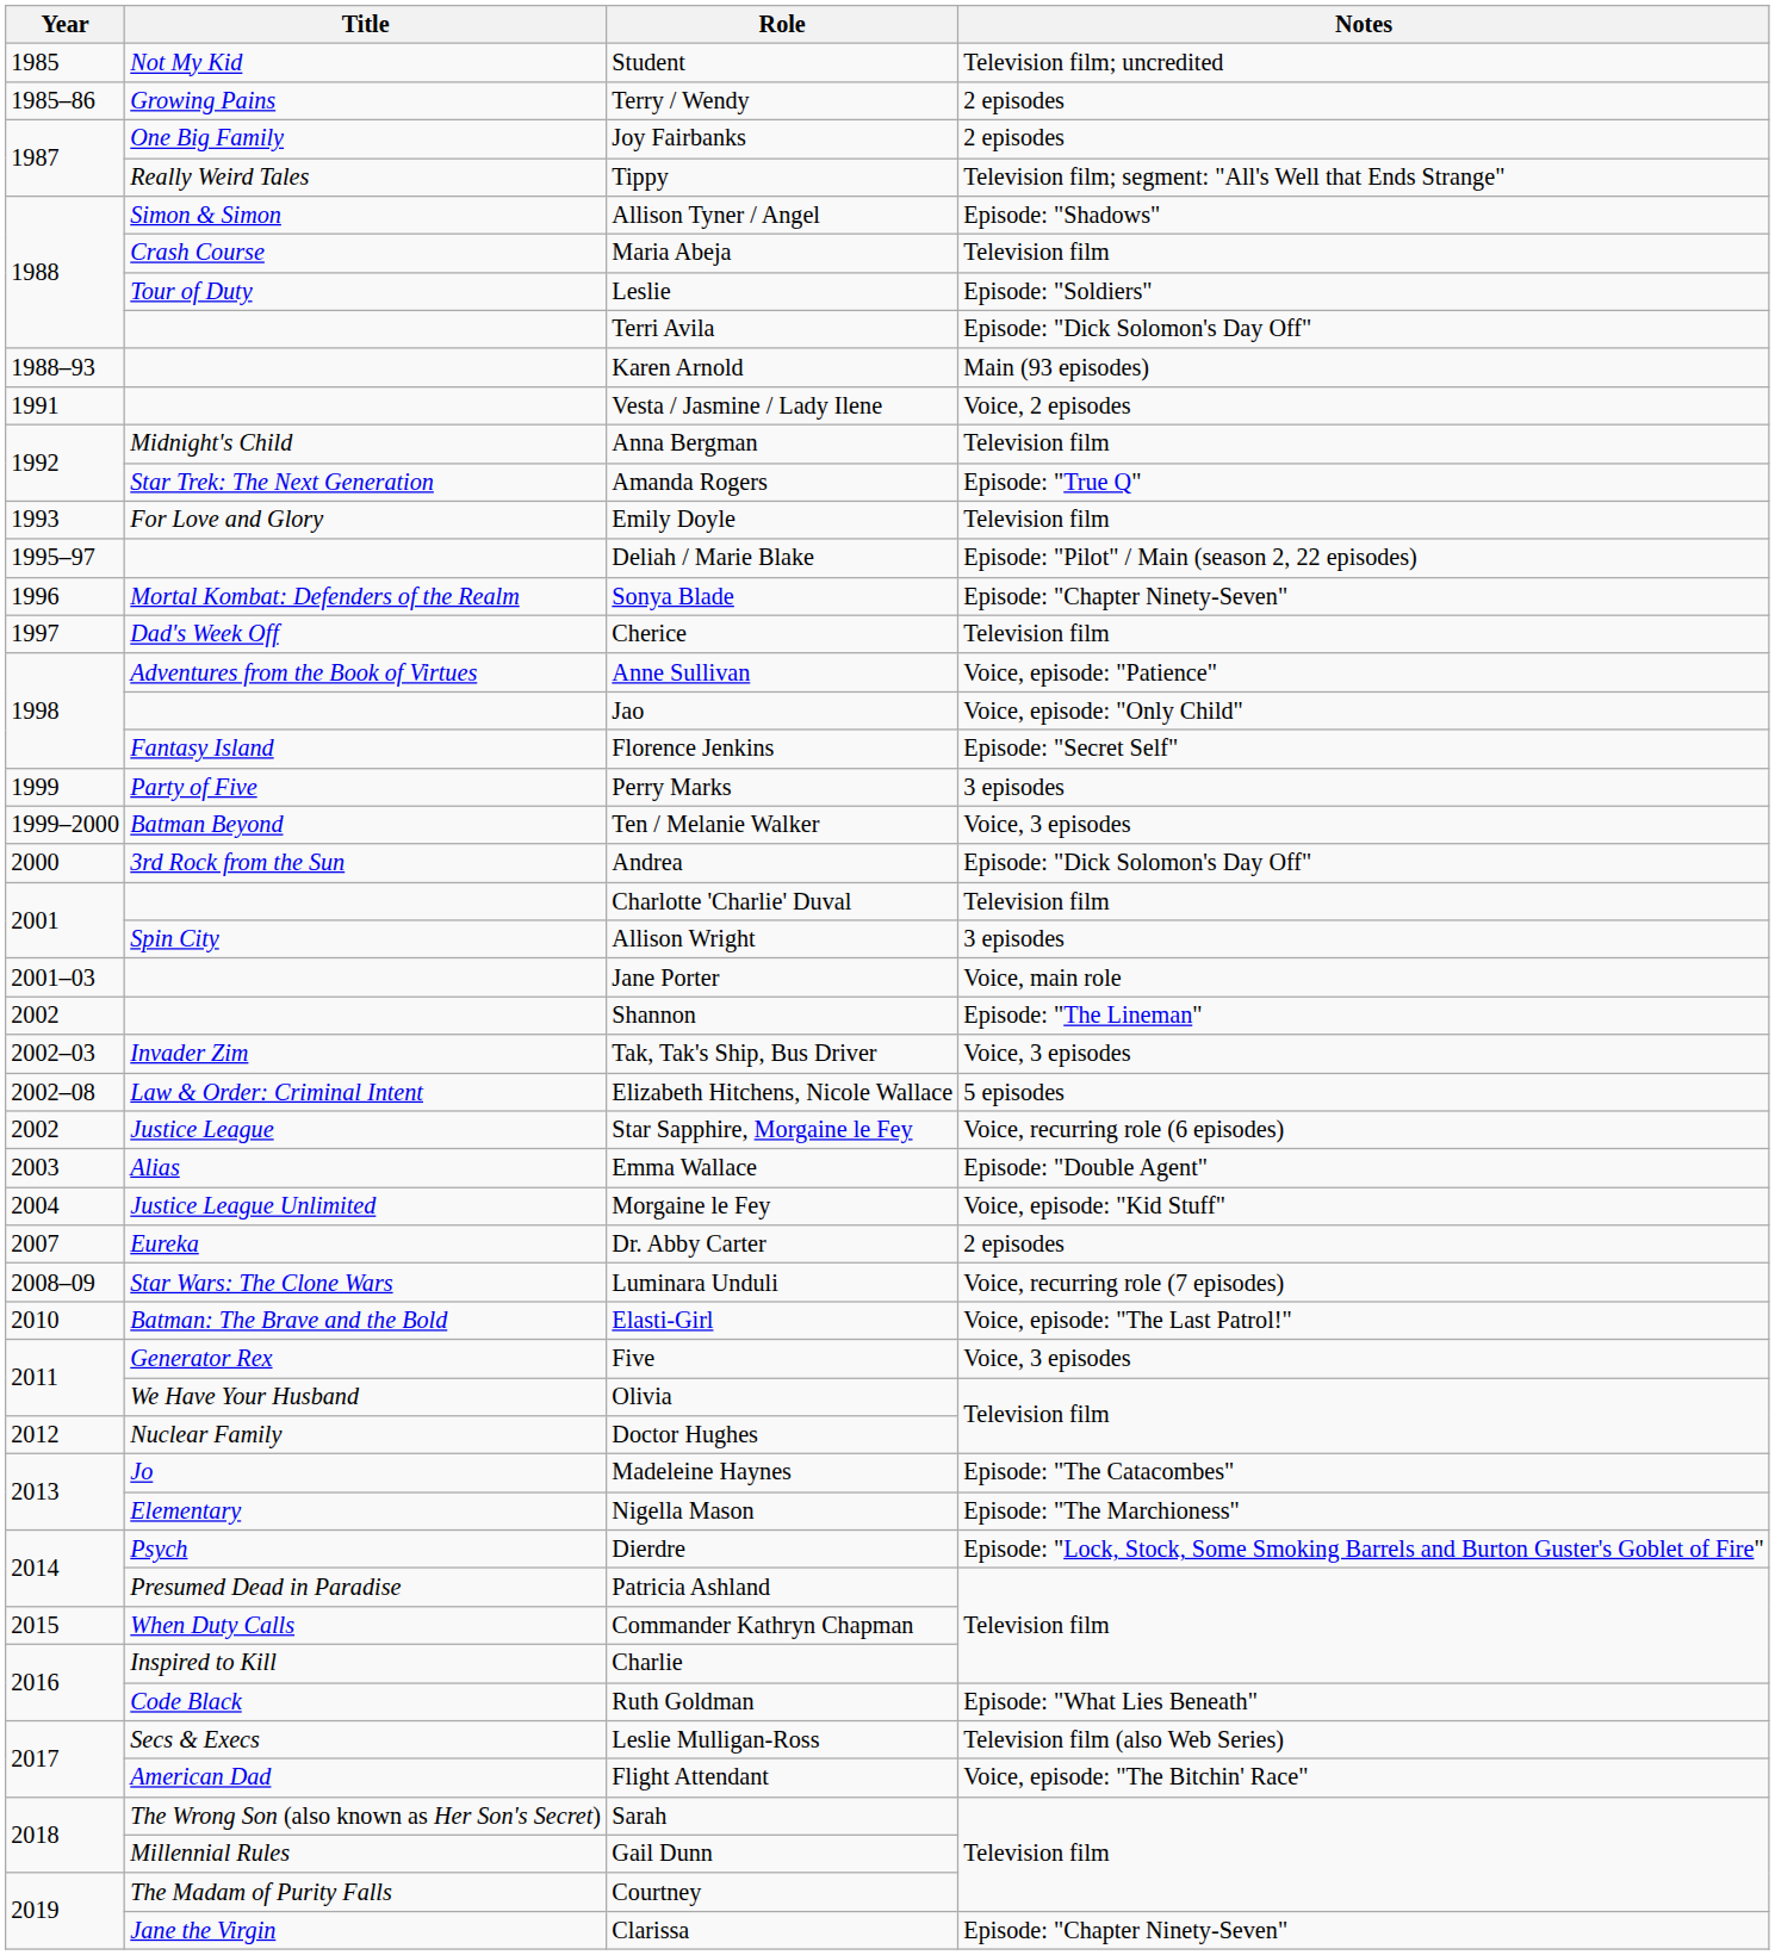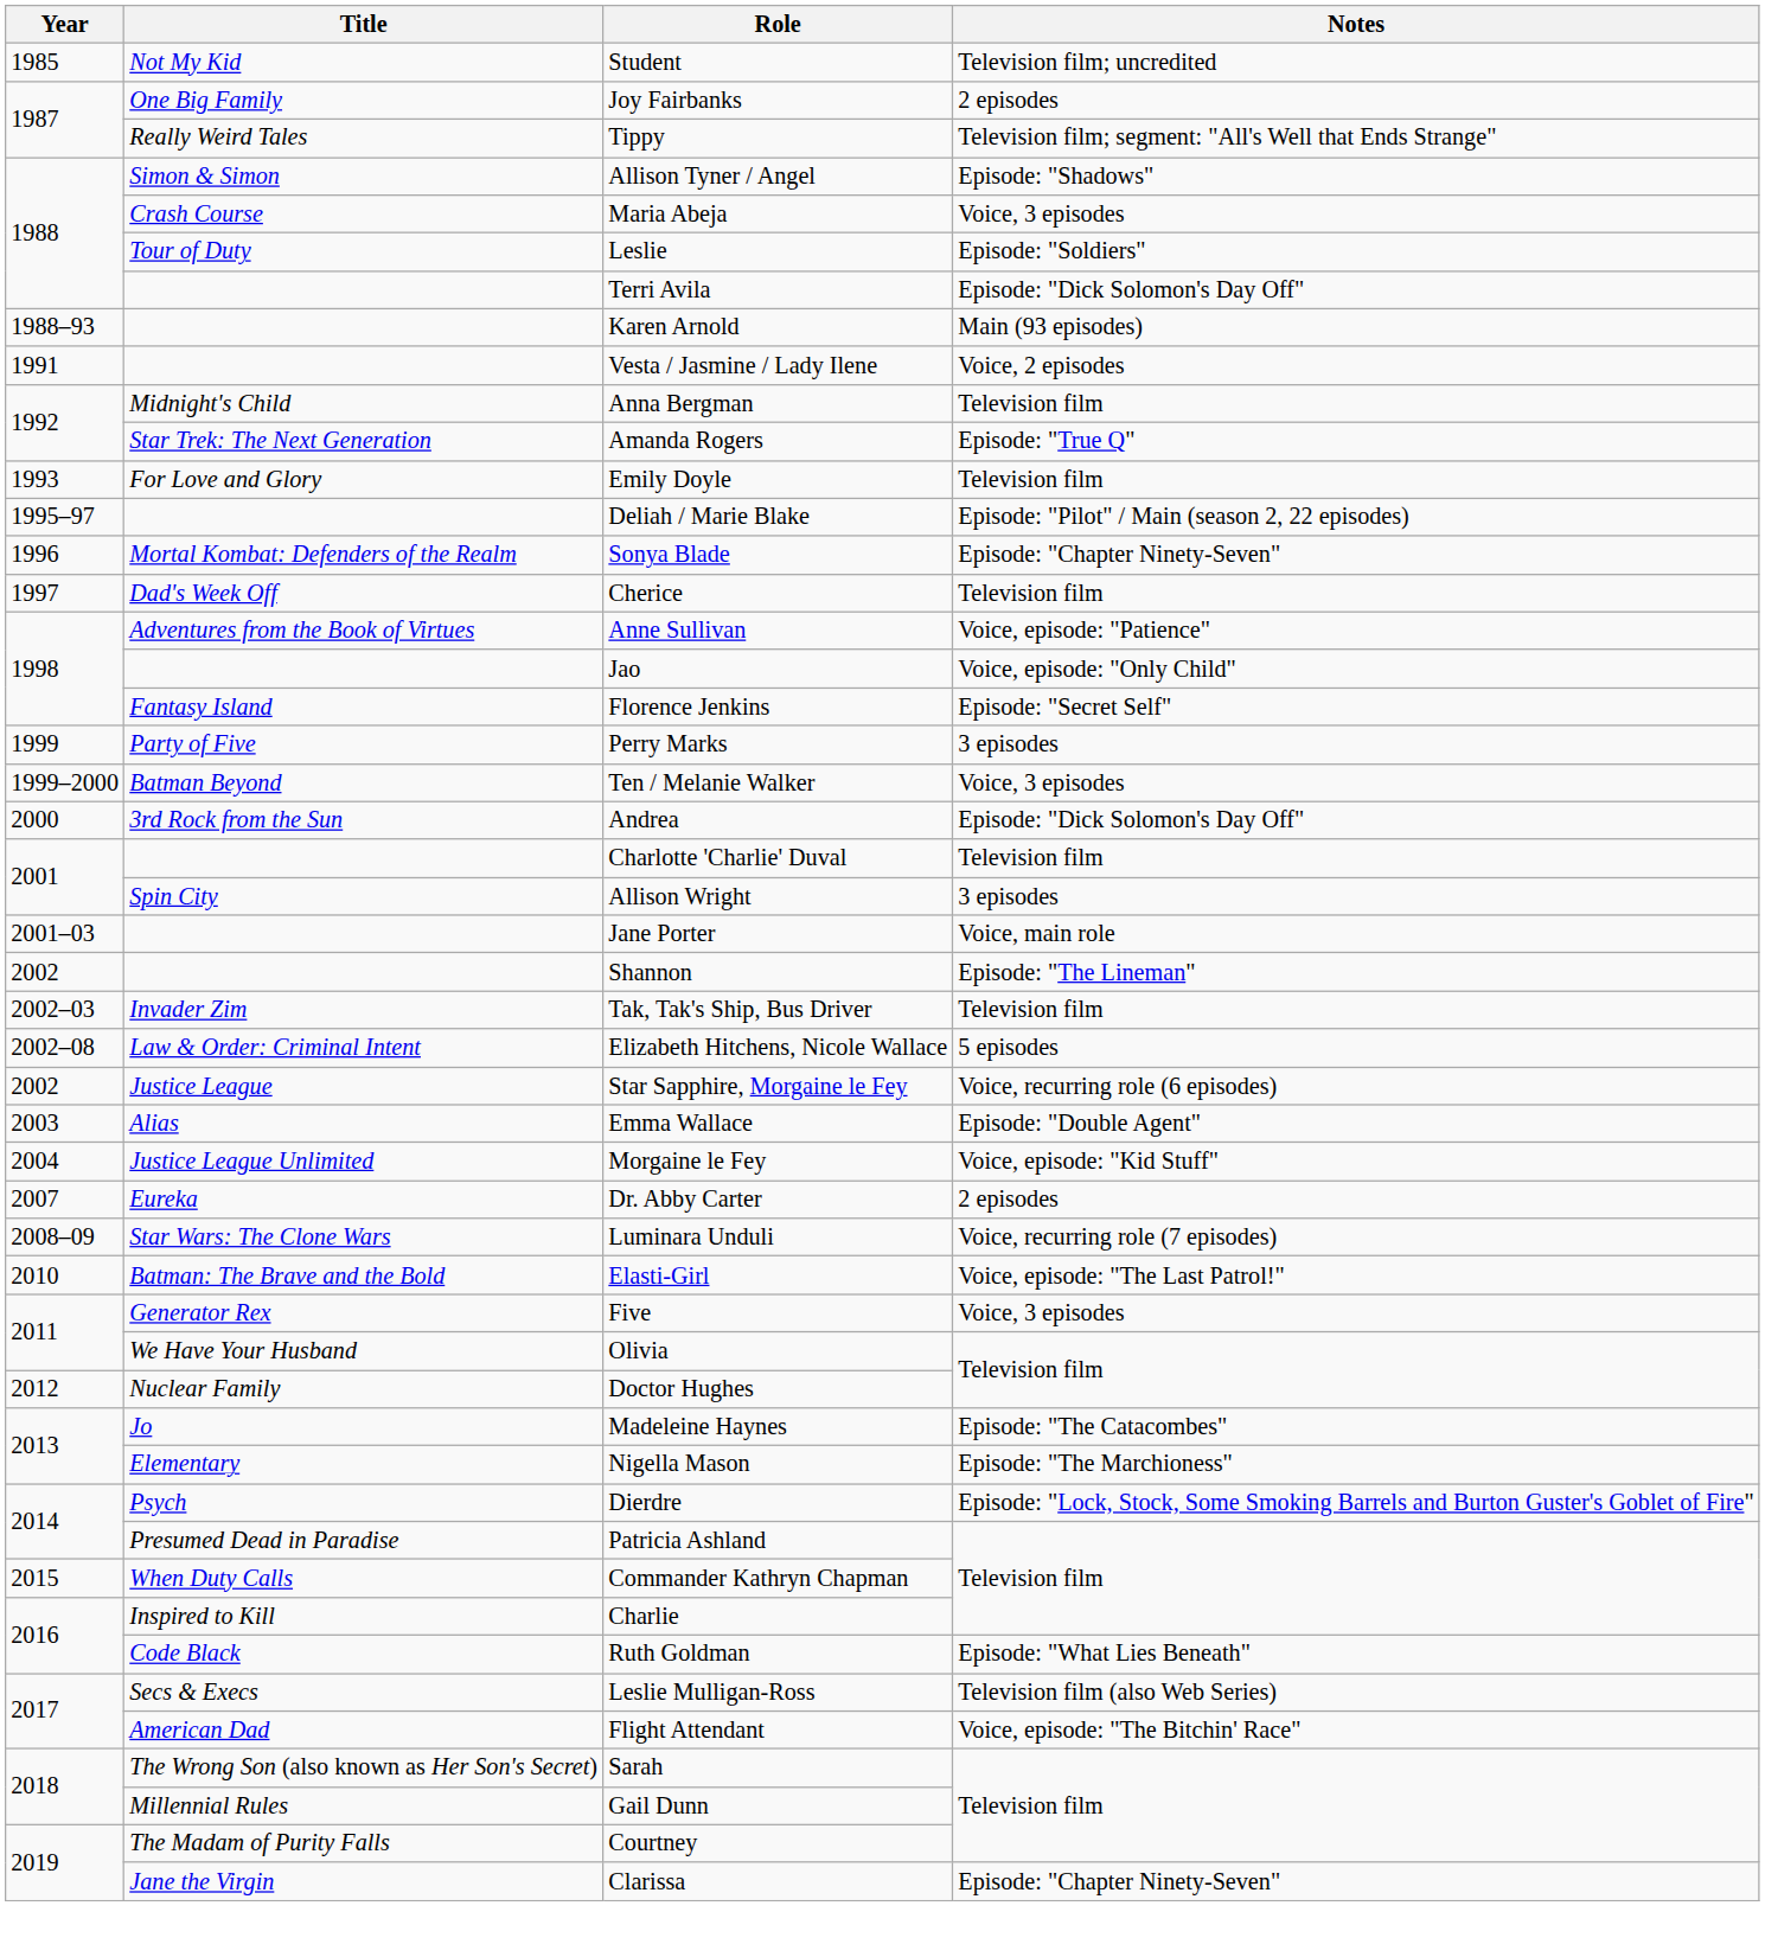- row: 1985–86 | Growing Pains | Terry / Wendy | 2 episodes
Maria Abeja | Notes: Television film -> Voice, 3 episodes
Tak, Tak's Ship, Bus Driver | Notes: Voice, 3 episodes -> Television film
